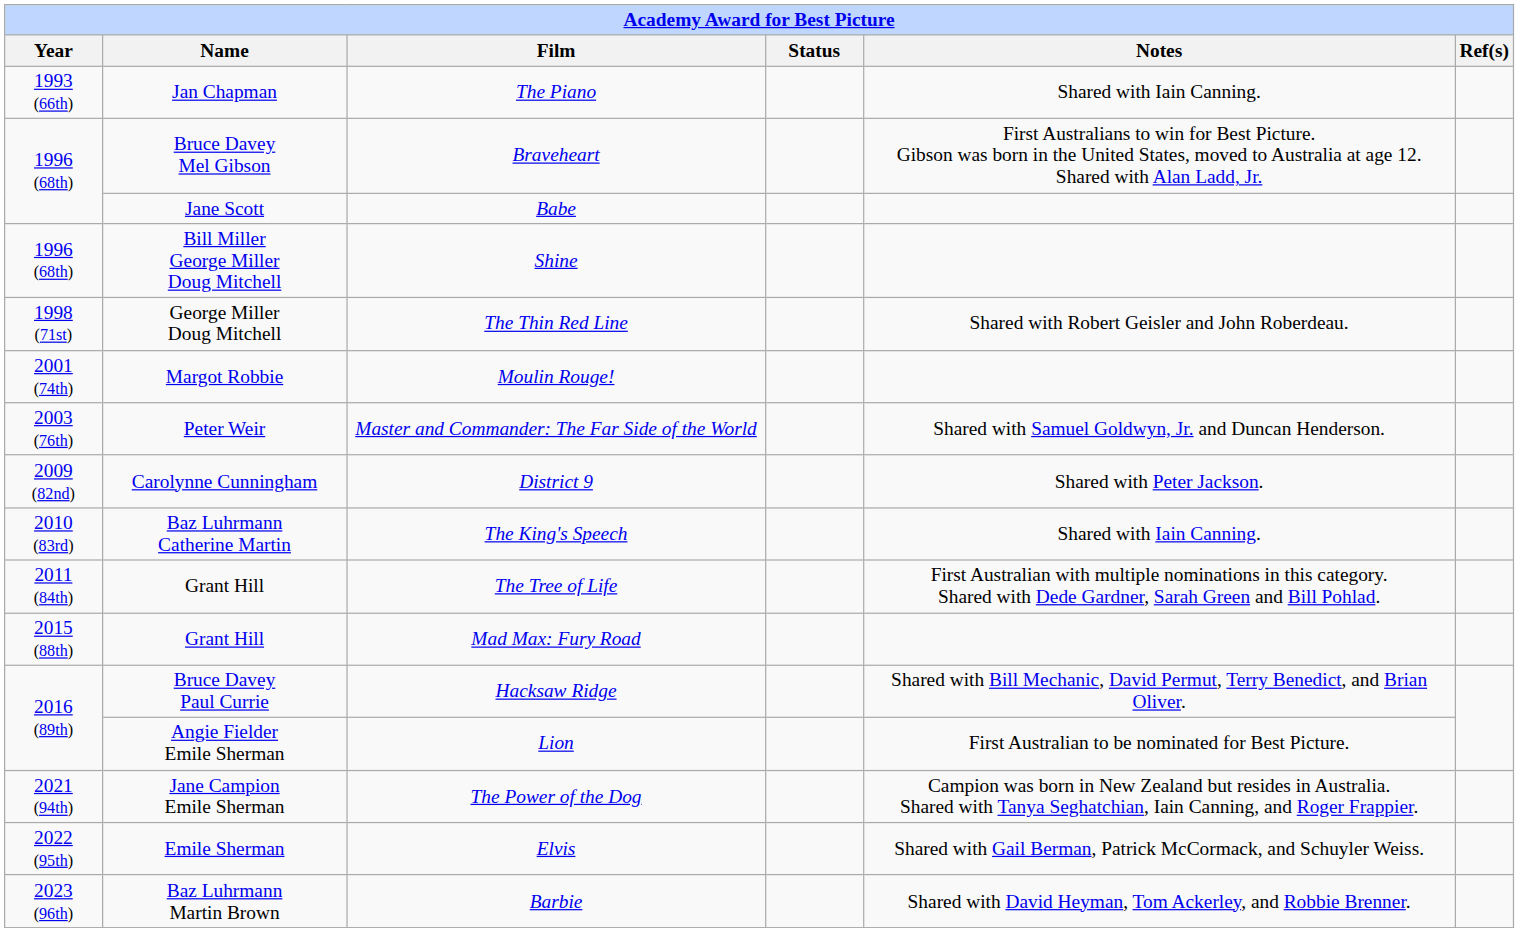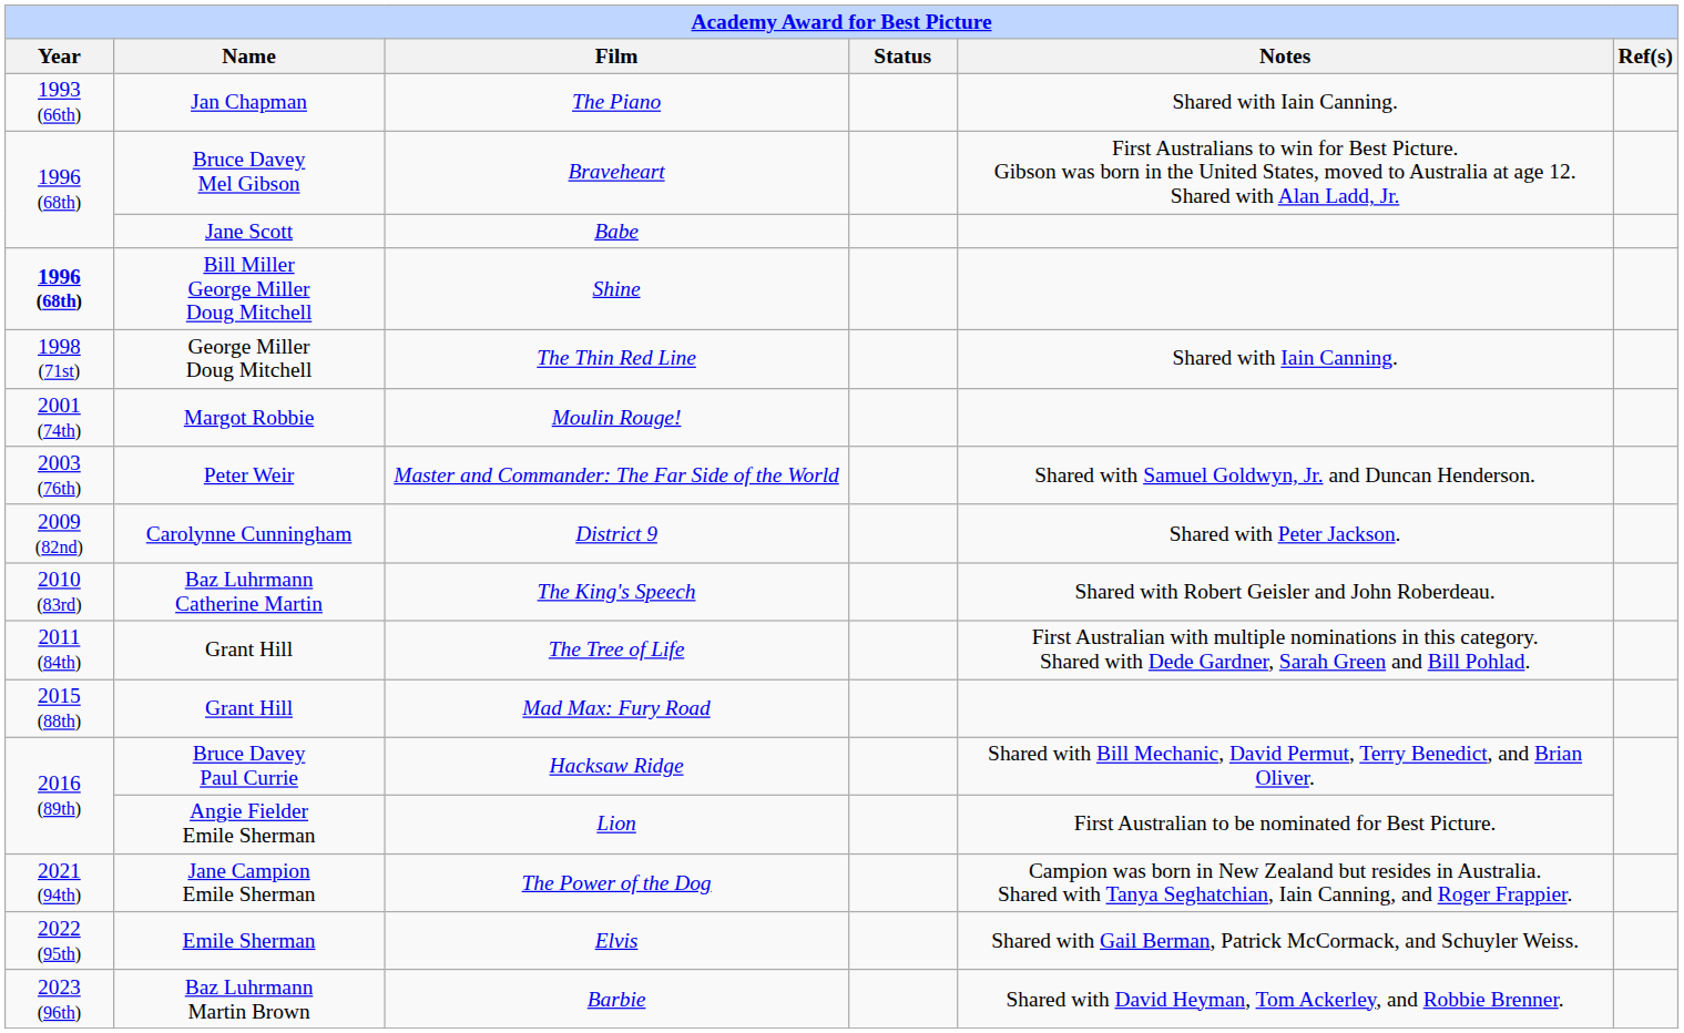Shine | Year: normal -> bold
The Thin Red Line | Notes: Shared with Robert Geisler and John Roberdeau. -> Shared with Iain Canning.
The King's Speech | Notes: Shared with Iain Canning. -> Shared with Robert Geisler and John Roberdeau.
